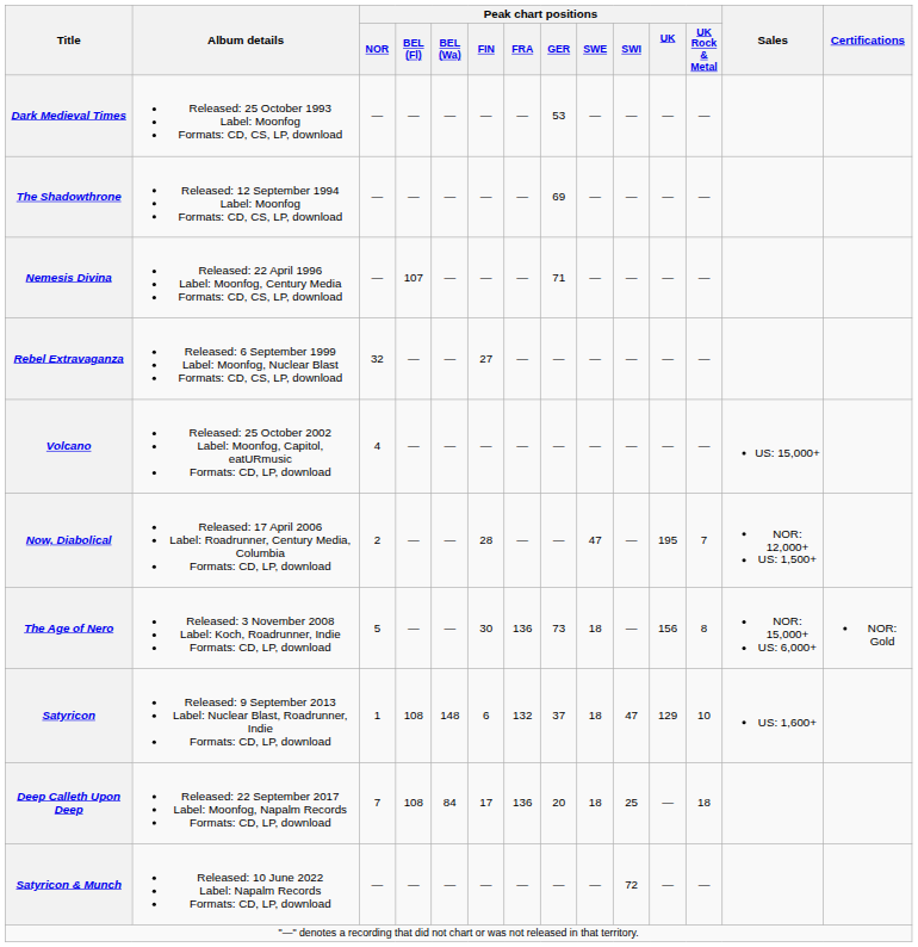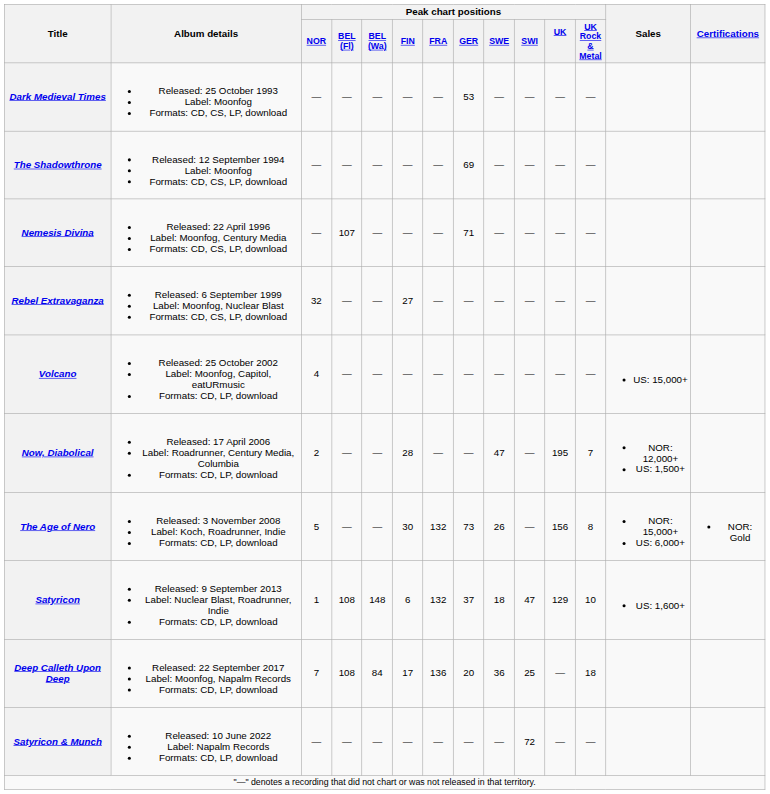The Age of Nero | Peak chart positions / FRA: 136 -> 132
The Age of Nero | Peak chart positions / SWE: 18 -> 26
Deep Calleth Upon Deep | Peak chart positions / SWE: 18 -> 36
